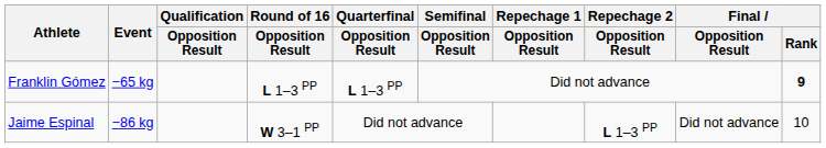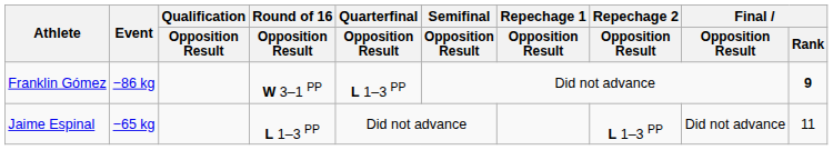Franklin Gómez | Event: −65 kg -> −86 kg
Franklin Gómez | Round of 16 / Opposition Result: L 1–3 PP -> W 3–1 PP
Jaime Espinal | Event: −86 kg -> −65 kg
Jaime Espinal | Round of 16 / Opposition Result: W 3–1 PP -> L 1–3 PP
Jaime Espinal | Final / Rank: 10 -> 11
